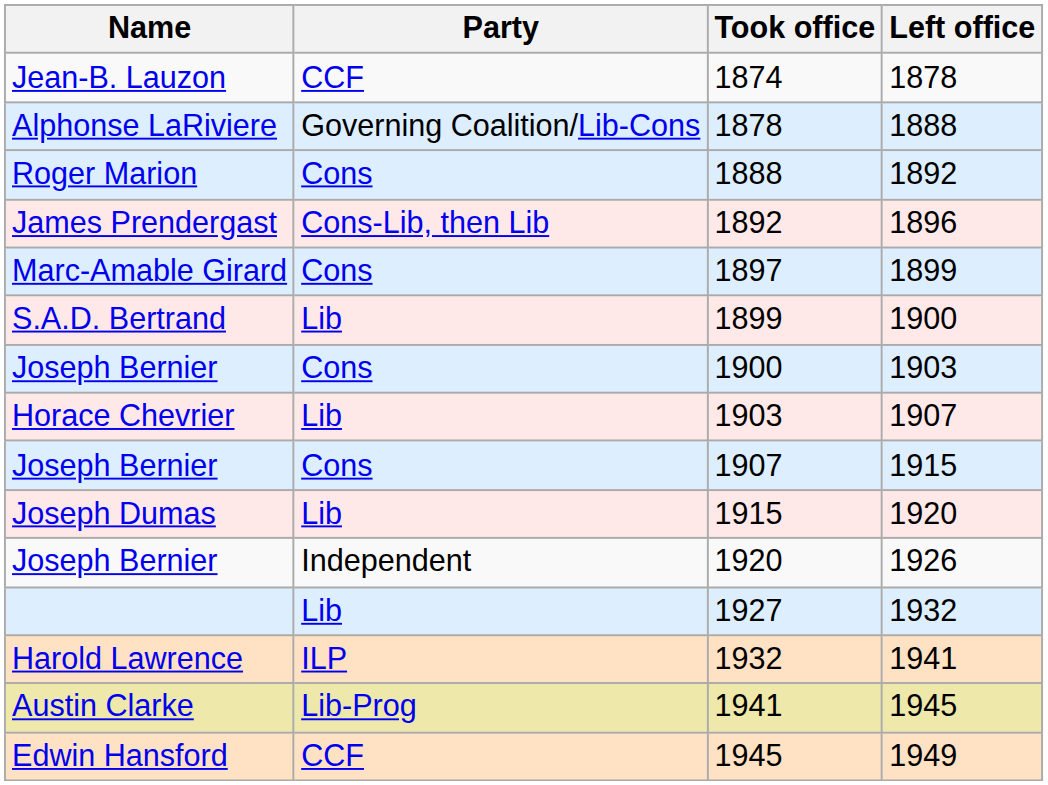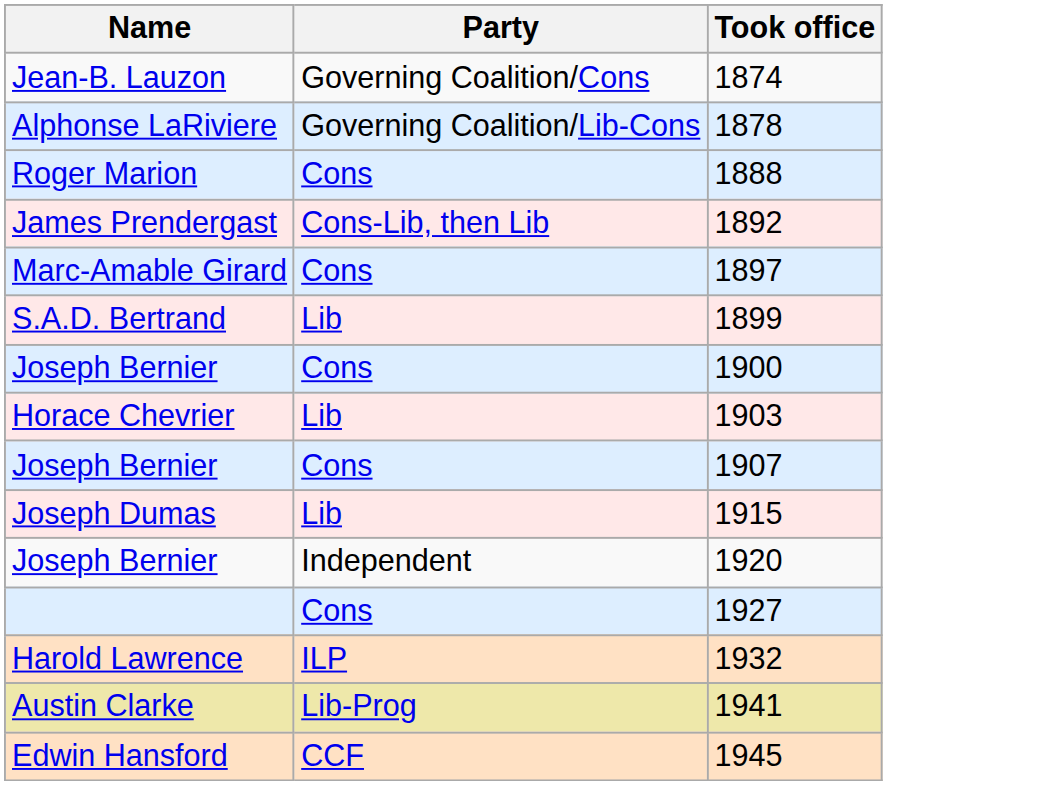- column: Left office | 1878 | 1888 | 1892 | 1896 | 1899 | 1900 | 1903 | 1907 | 1915 | 1920 | 1926 | 1932 | 1941 | 1945 | 1949
1874 | Party: CCF -> Governing Coalition/Cons
1927 | Party: Lib -> Cons
